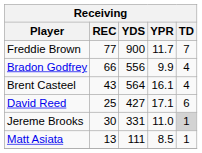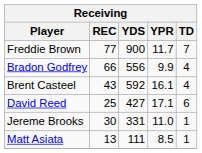Brent Casteel | YDS: 564 -> 592
Jereme Brooks | TD: lightgrey background -> no background
